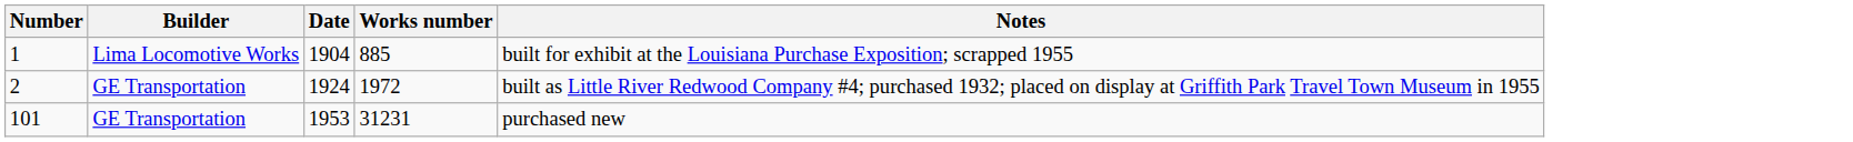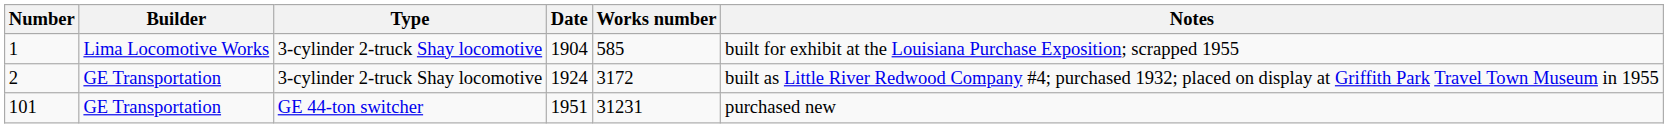+ column: Type | 3-cylinder 2-truck Shay locomotive | 3-cylinder 2-truck Shay locomotive | GE 44-ton switcher
1 | Works number: 885 -> 585
2 | Works number: 1972 -> 3172
101 | Date: 1953 -> 1951
